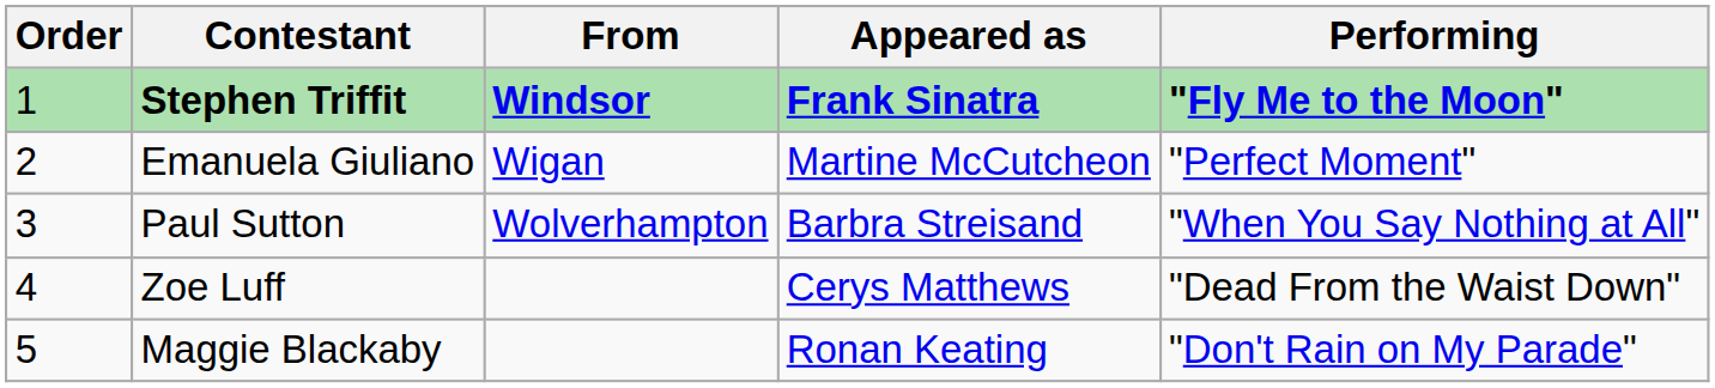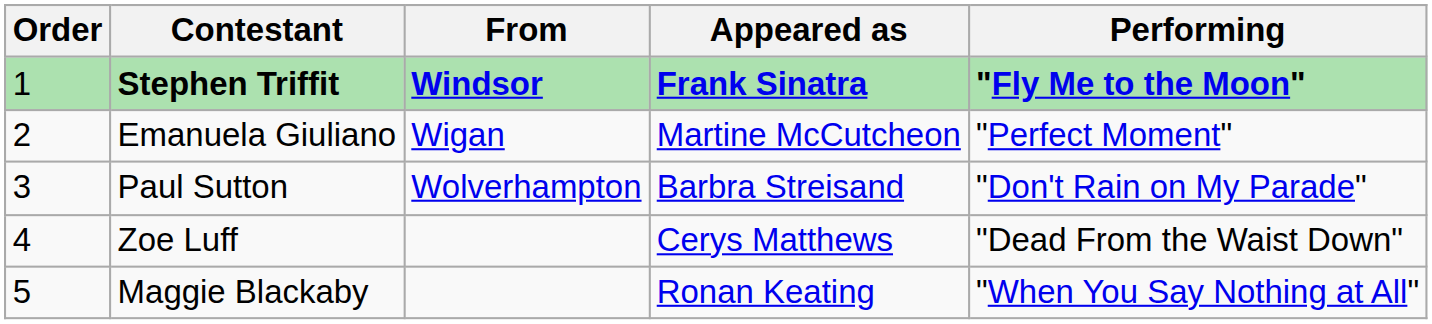Paul Sutton | Performing: "When You Say Nothing at All" -> "Don't Rain on My Parade"
Maggie Blackaby | Performing: "Don't Rain on My Parade" -> "When You Say Nothing at All"
